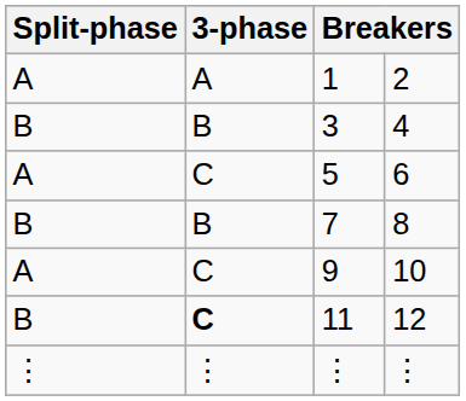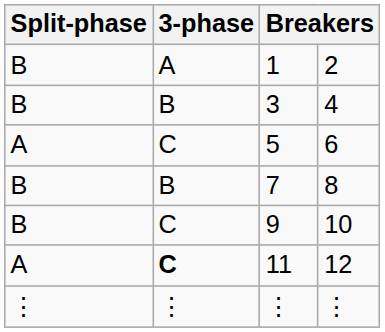1 | Split-phase: A -> B
9 | Split-phase: A -> B
11 | Split-phase: B -> A
